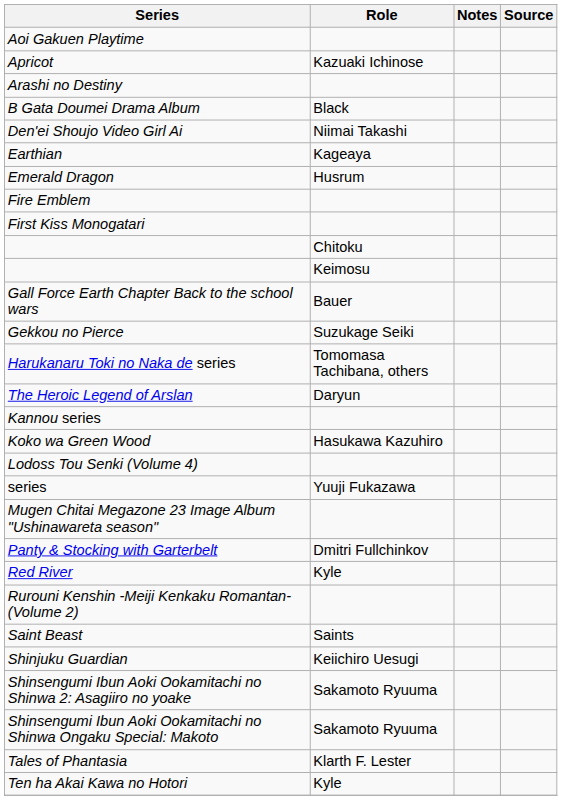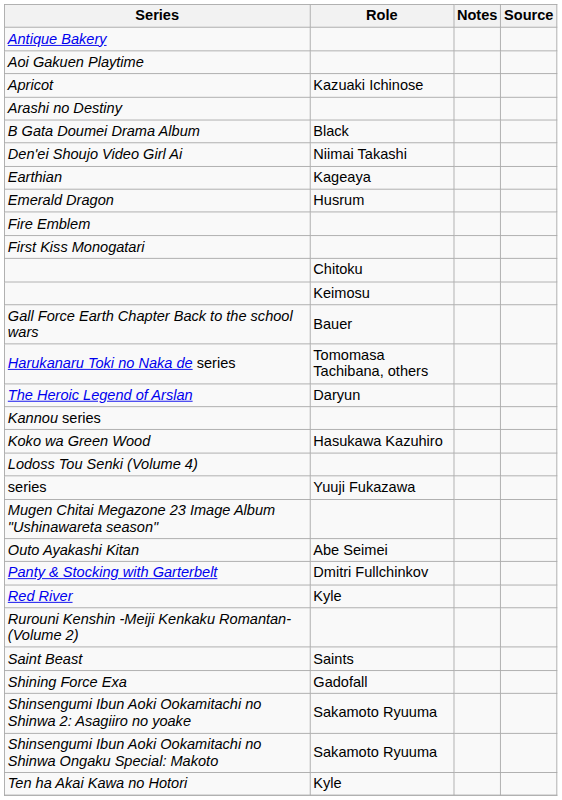+ row: Antique Bakery
- row: Gekkou no Pierce | Suzukage Seiki
+ row: Outo Ayakashi Kitan | Abe Seimei
+ row: Shining Force Exa | Gadofall
- row: Shinjuku Guardian | Keiichiro Uesugi
- row: Tales of Phantasia | Klarth F. Lester
